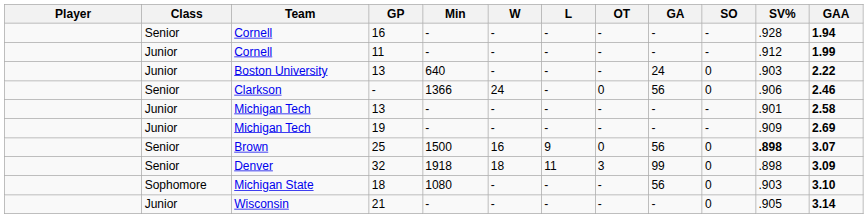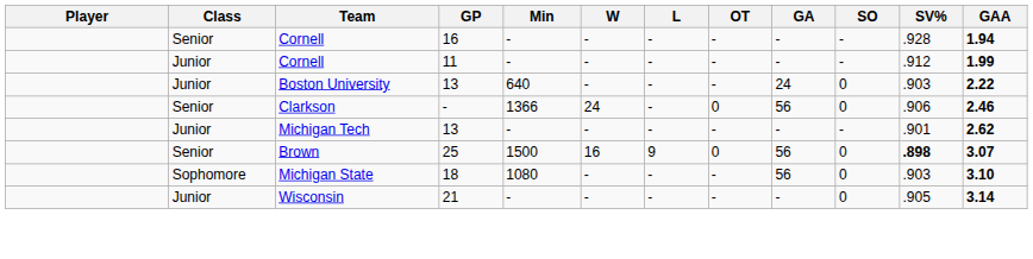Michigan Tech / 13 | GAA: 2.58 -> 2.62
- row: Junior | Michigan Tech | 19 | - | - | - | - | - | - | .909 | 2.69
- row: Senior | Denver | 32 | 1918 | 18 | 11 | 3 | 99 | 0 | .898 | 3.09
